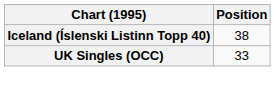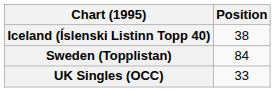+ row: Sweden (Topplistan) | 84
